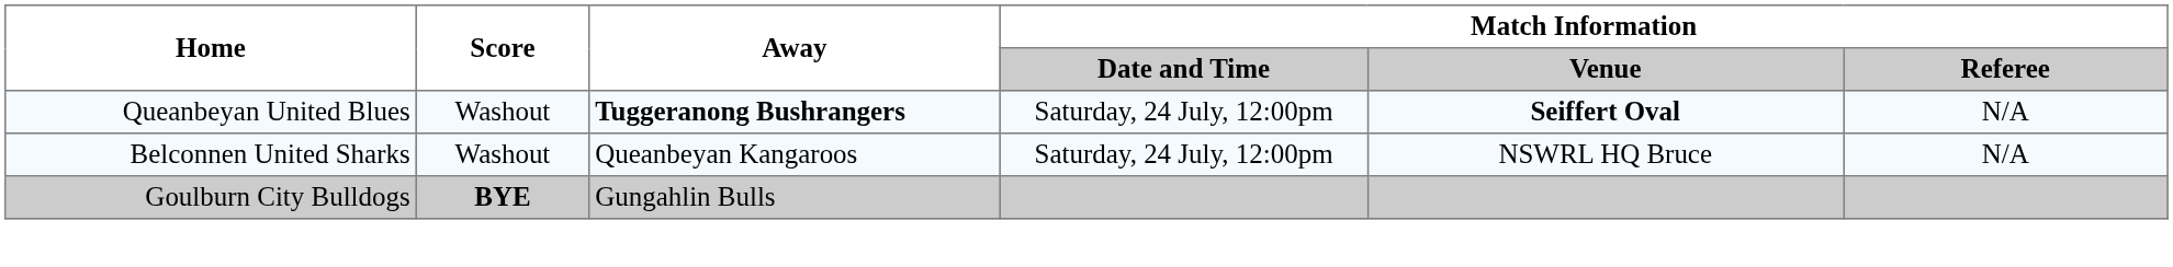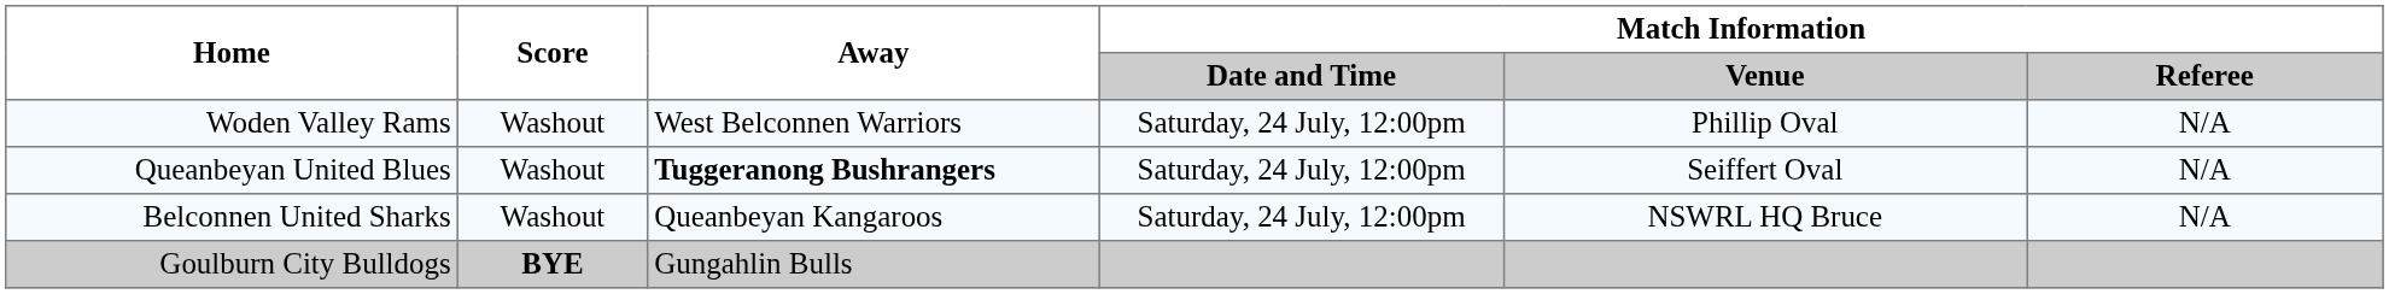+ row: Woden Valley Rams | Washout | West Belconnen Warriors | Saturday, 24 July, 12:00pm | Phillip Oval | N/A
Queanbeyan United Blues | Match Information / Venue: bold -> normal
